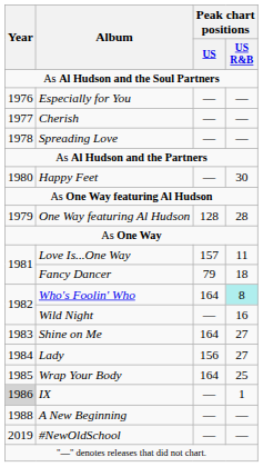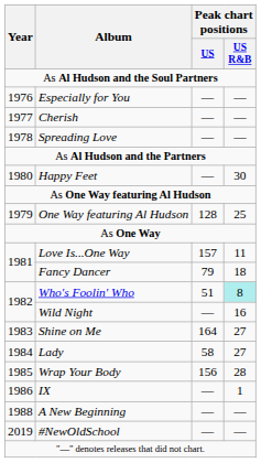One Way featuring Al Hudson | Peak chart positions / US R&B: 28 -> 25
Who's Foolin' Who | Peak chart positions / US: 164 -> 51
Lady | Peak chart positions / US: 156 -> 58
Wrap Your Body | Peak chart positions / US: 164 -> 156
Wrap Your Body | Peak chart positions / US R&B: 25 -> 28
IX | Year: lightgrey background -> no background
